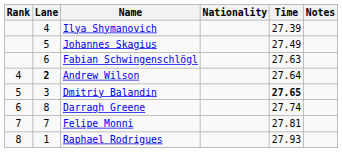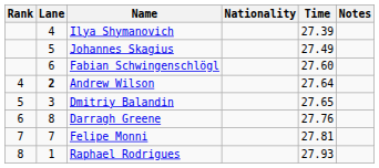Fabian Schwingenschlögl | Time: 27.63 -> 27.60
Dmitriy Balandin | Time: bold -> normal
Darragh Greene | Time: 27.74 -> 27.76
